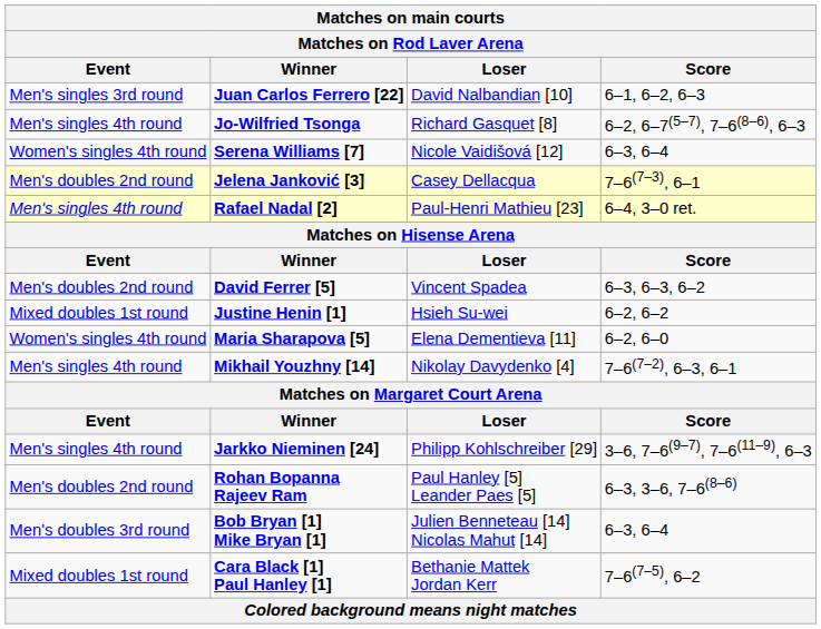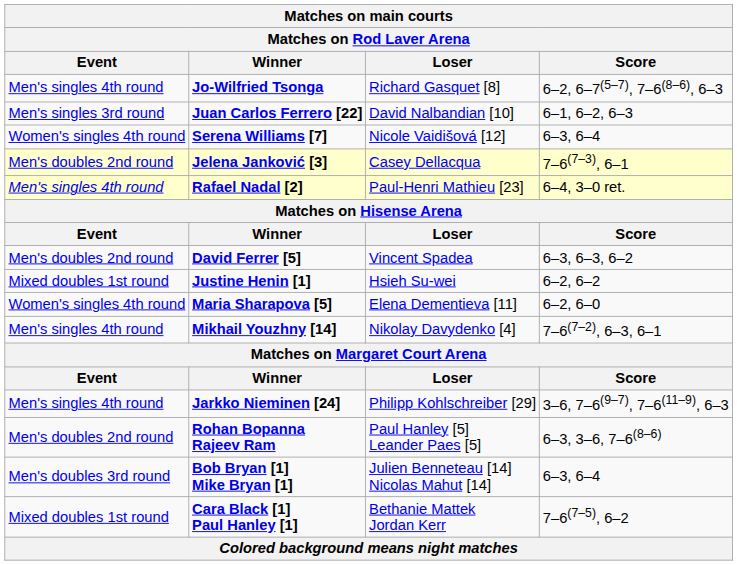rows swapped: Juan Carlos Ferrero [22] <-> Jo-Wilfried Tsonga
